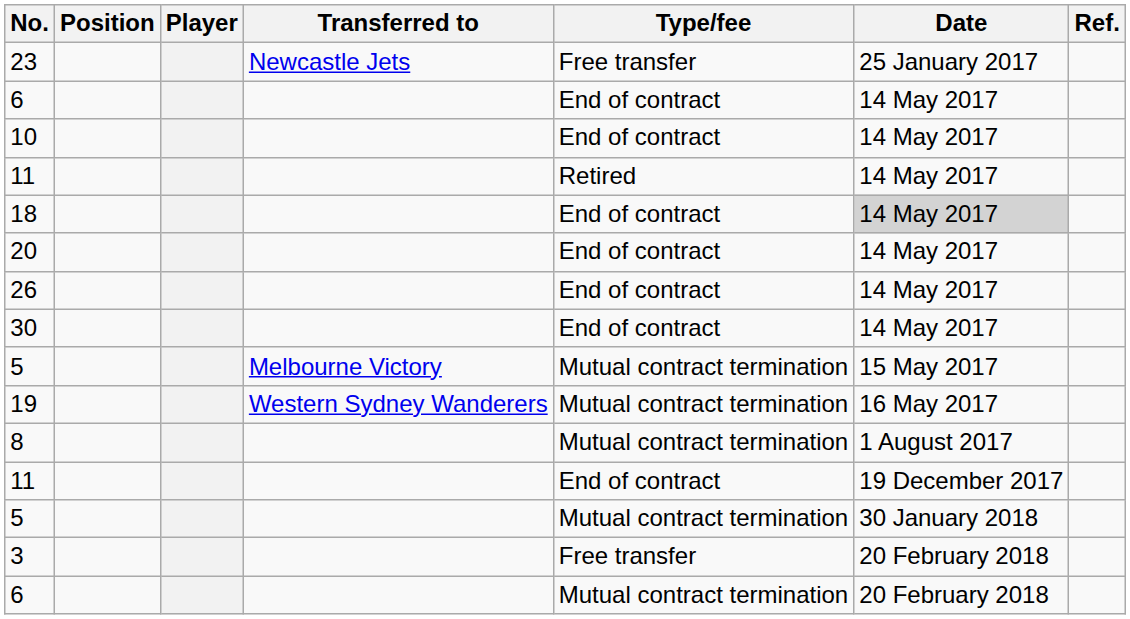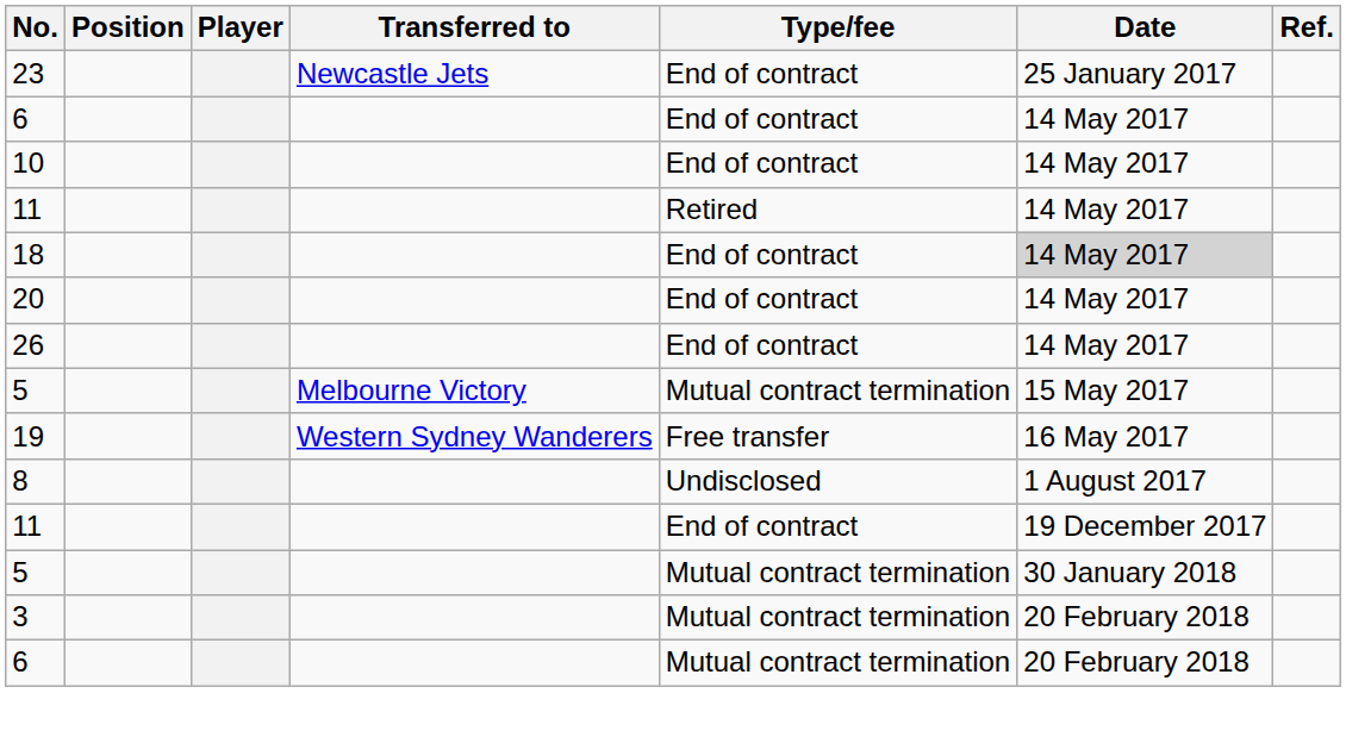23 | Type/fee: Free transfer -> End of contract
- row: 30 | End of contract | 14 May 2017
19 | Type/fee: Mutual contract termination -> Free transfer
8 | Type/fee: Mutual contract termination -> Undisclosed
3 | Type/fee: Free transfer -> Mutual contract termination
